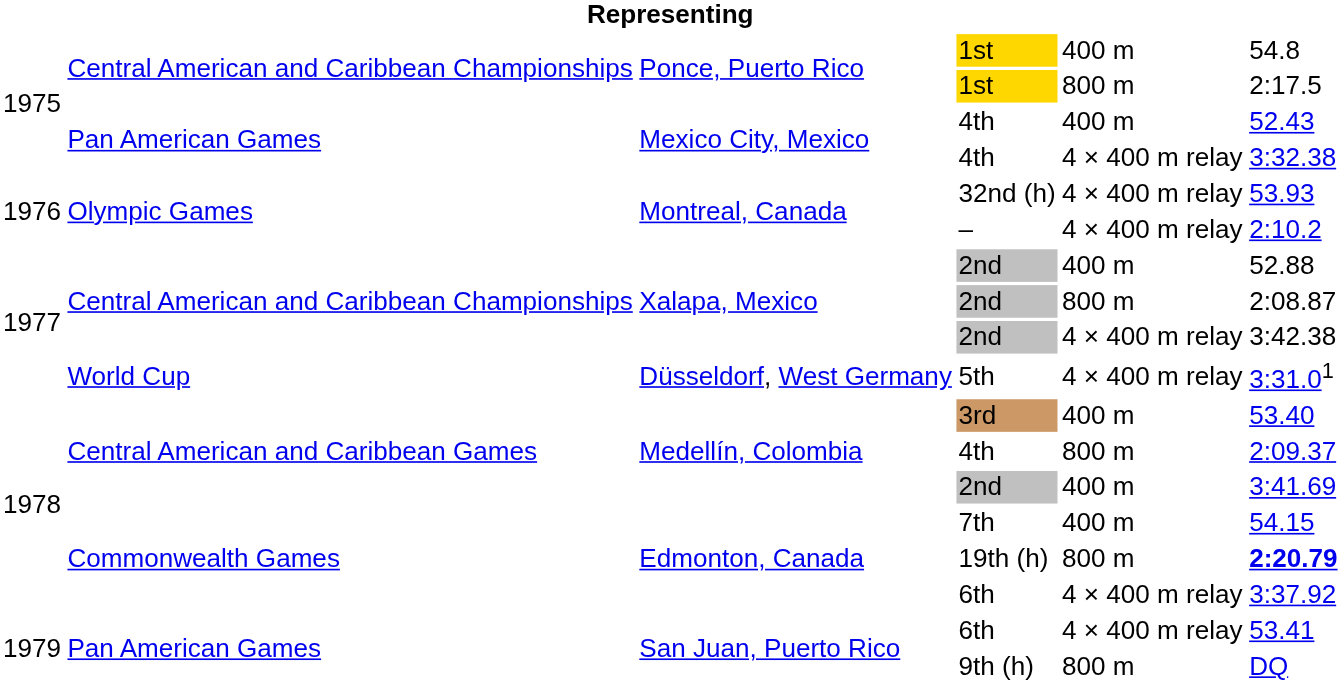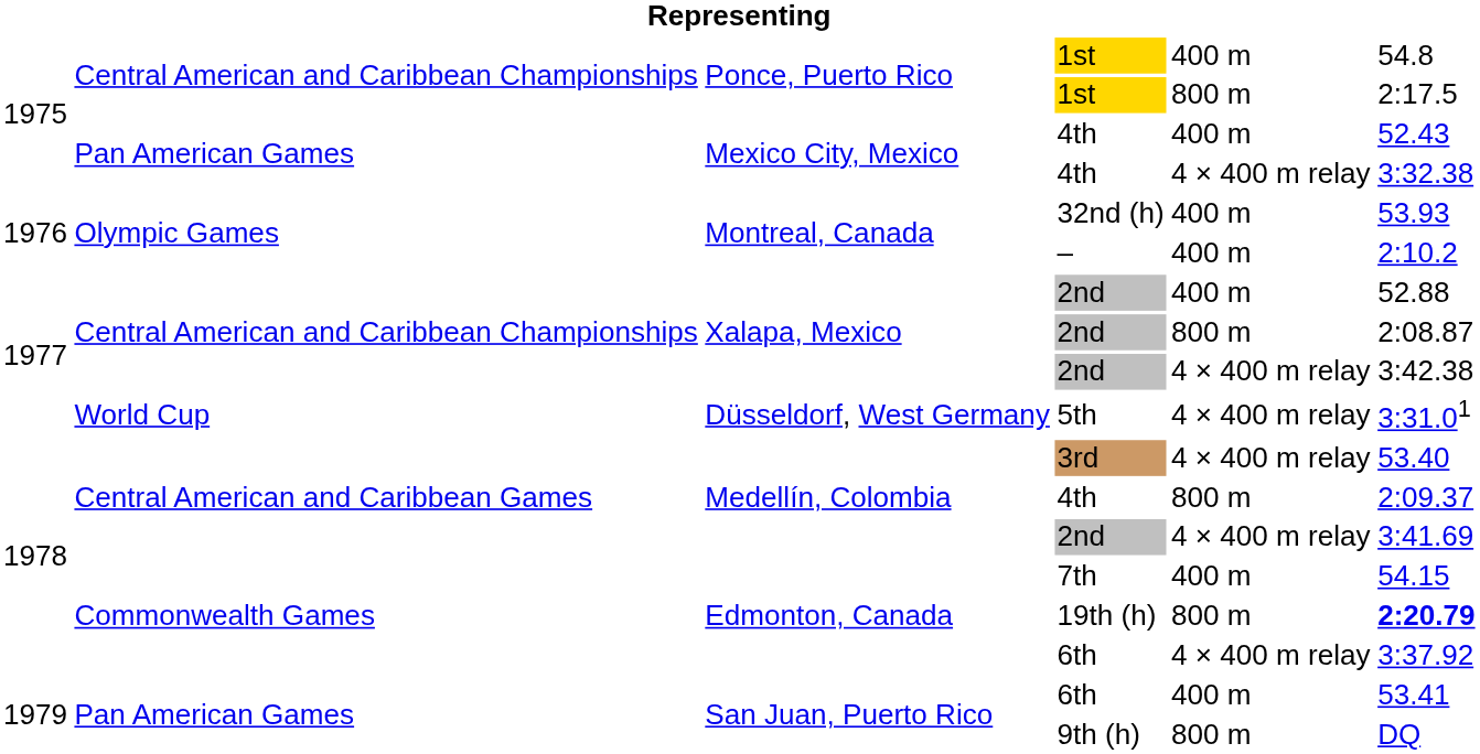32nd (h) | column 5: 4 × 400 m relay -> 400 m
– | column 5: 4 × 400 m relay -> 400 m
3rd | column 5: 400 m -> 4 × 400 m relay
Medellín, Colombia / 2nd | column 5: 400 m -> 4 × 400 m relay
San Juan, Puerto Rico / 6th | column 5: 4 × 400 m relay -> 400 m
